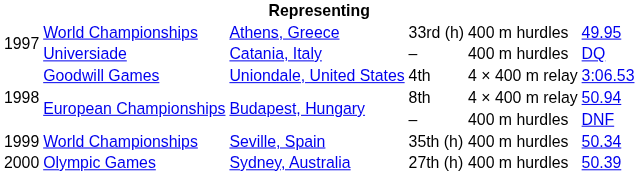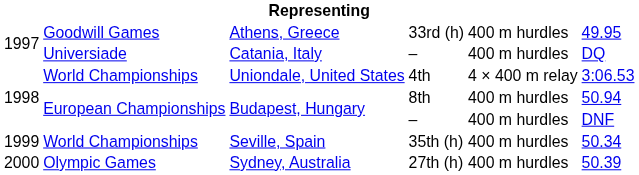Athens, Greece | column 2: World Championships -> Goodwill Games
Uniondale, United States | column 2: Goodwill Games -> World Championships
Budapest, Hungary / 8th | column 5: 4 × 400 m relay -> 400 m hurdles
